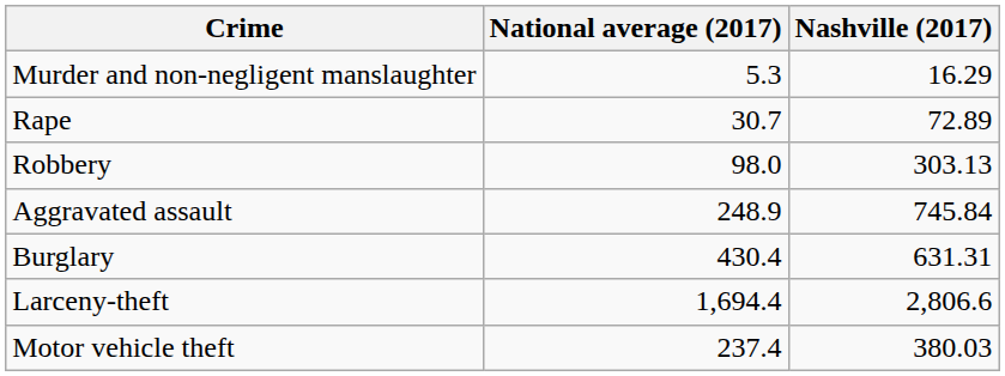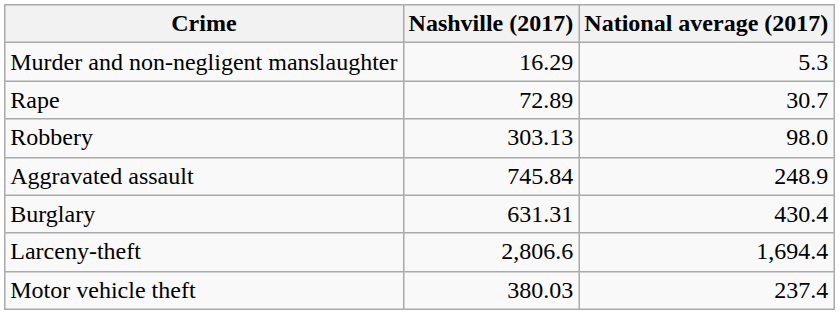columns swapped: Nashville (2017) <-> National average (2017)
